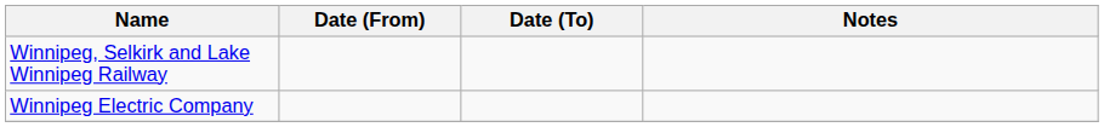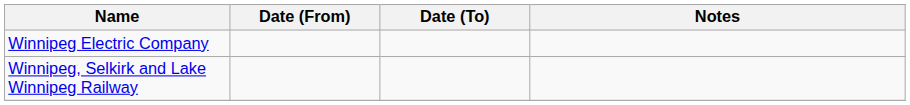rows swapped: Winnipeg Electric Company <-> Winnipeg, Selkirk and Lake Winnipeg Railway
